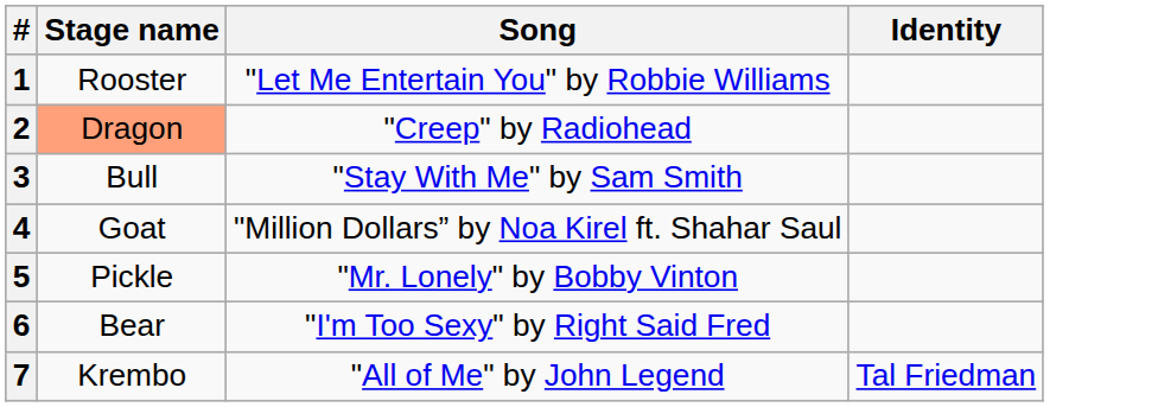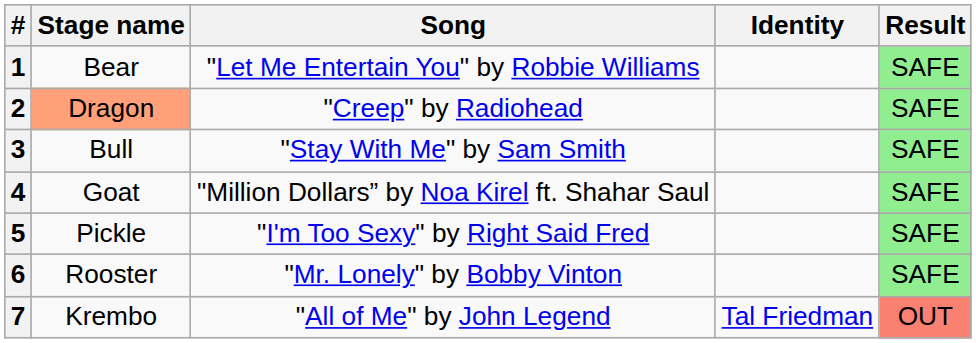+ column: Result | SAFE | SAFE | SAFE | SAFE | SAFE | SAFE | OUT
1 | Stage name: Rooster -> Bear
5 | Song: "Mr. Lonely" by Bobby Vinton -> "I'm Too Sexy" by Right Said Fred
6 | Stage name: Bear -> Rooster
6 | Song: "I'm Too Sexy" by Right Said Fred -> "Mr. Lonely" by Bobby Vinton
